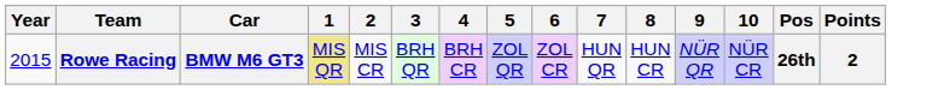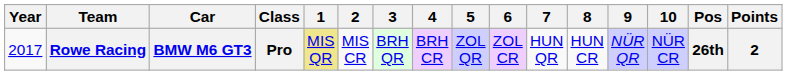+ column: Class | Pro
Rowe Racing | Year: 2015 -> 2017
